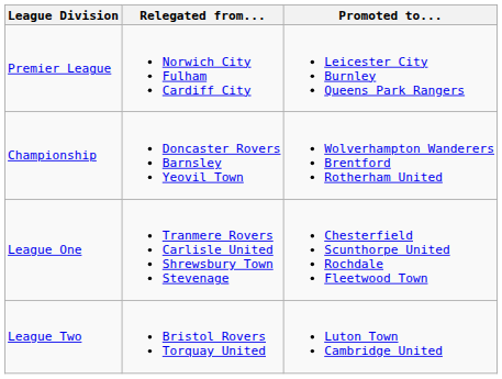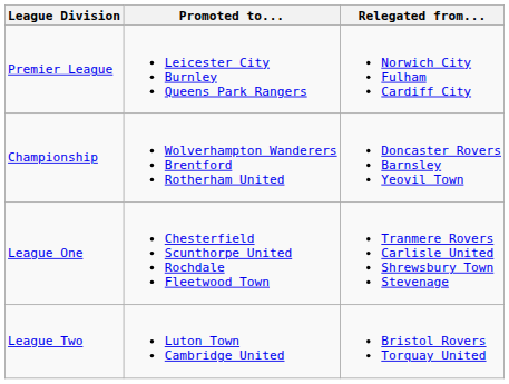columns swapped: Promoted to... <-> Relegated from...
